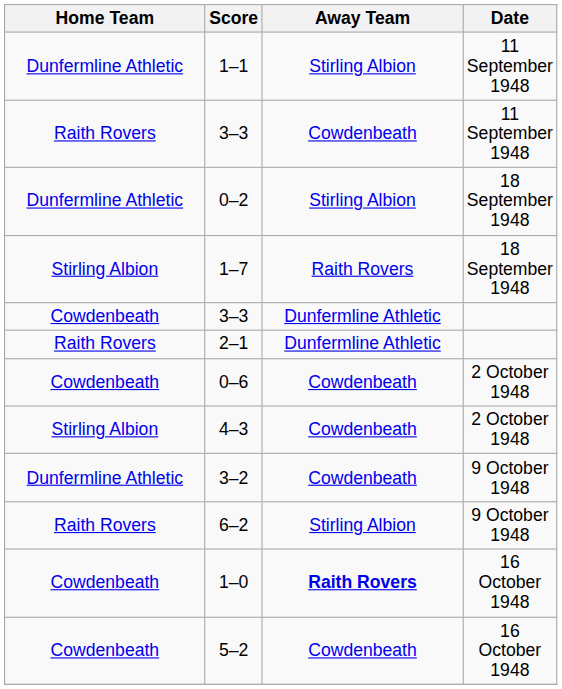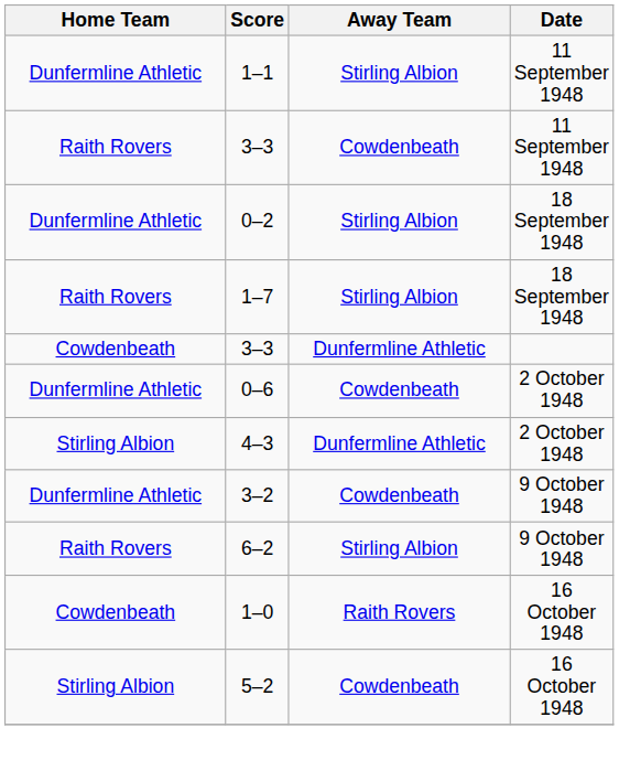1–7 | Home Team: Stirling Albion -> Raith Rovers
1–7 | Away Team: Raith Rovers -> Stirling Albion
- row: Raith Rovers | 2–1 | Dunfermline Athletic
0–6 | Home Team: Cowdenbeath -> Dunfermline Athletic
4–3 | Away Team: Cowdenbeath -> Dunfermline Athletic
1–0 | Away Team: bold -> normal
5–2 | Home Team: Cowdenbeath -> Stirling Albion
